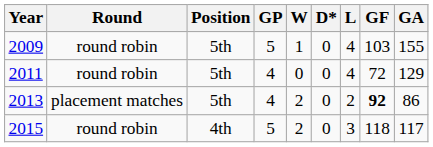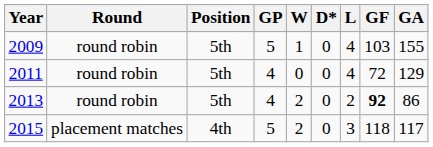2013 | Round: placement matches -> round robin
2015 | Round: round robin -> placement matches
